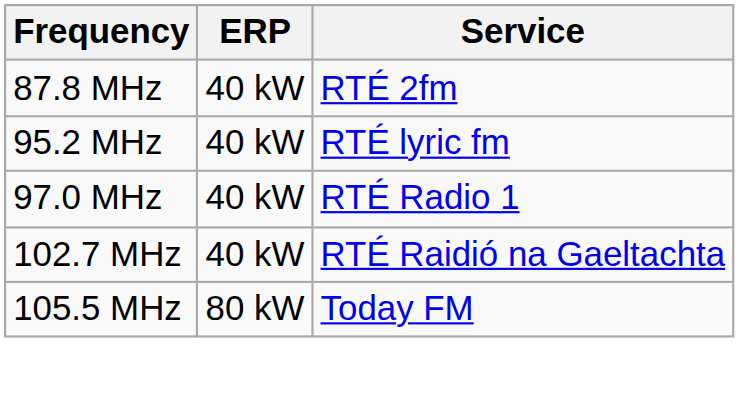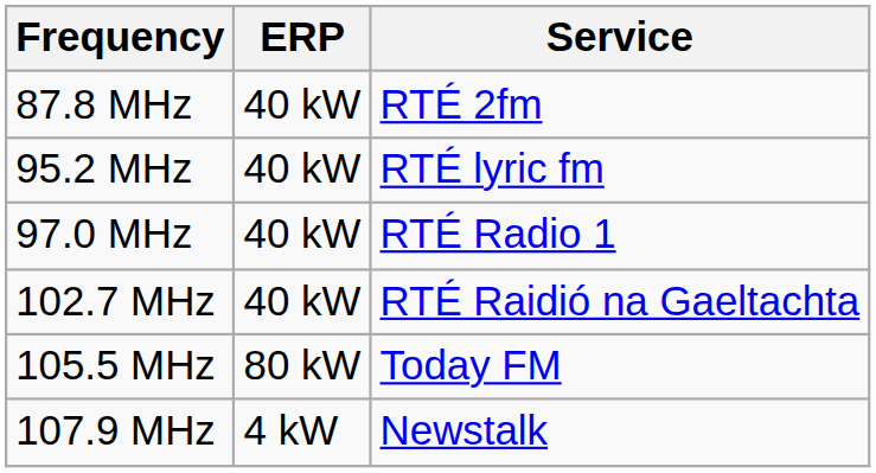+ row: 107.9 MHz | 4 kW | Newstalk
